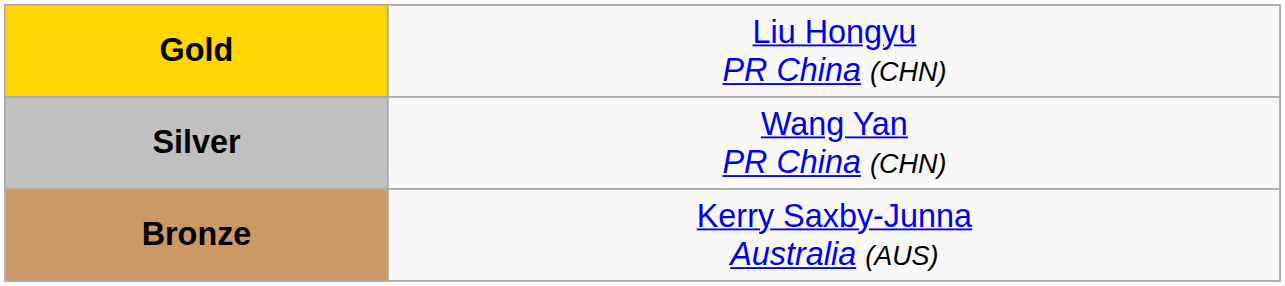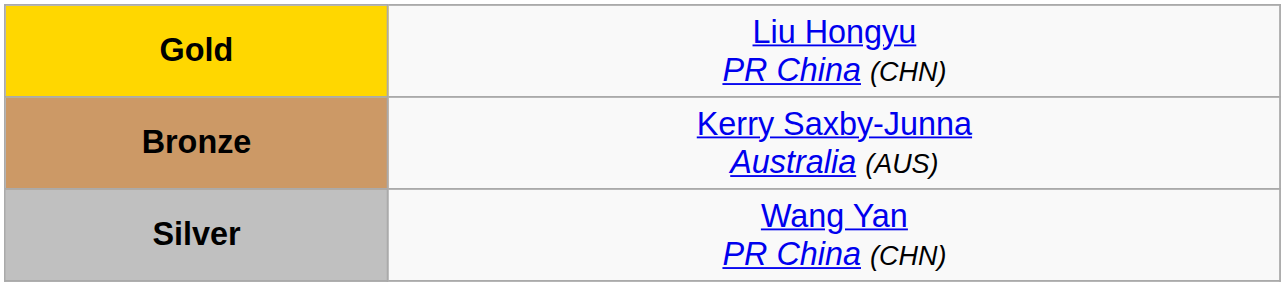rows swapped: Silver <-> Bronze
